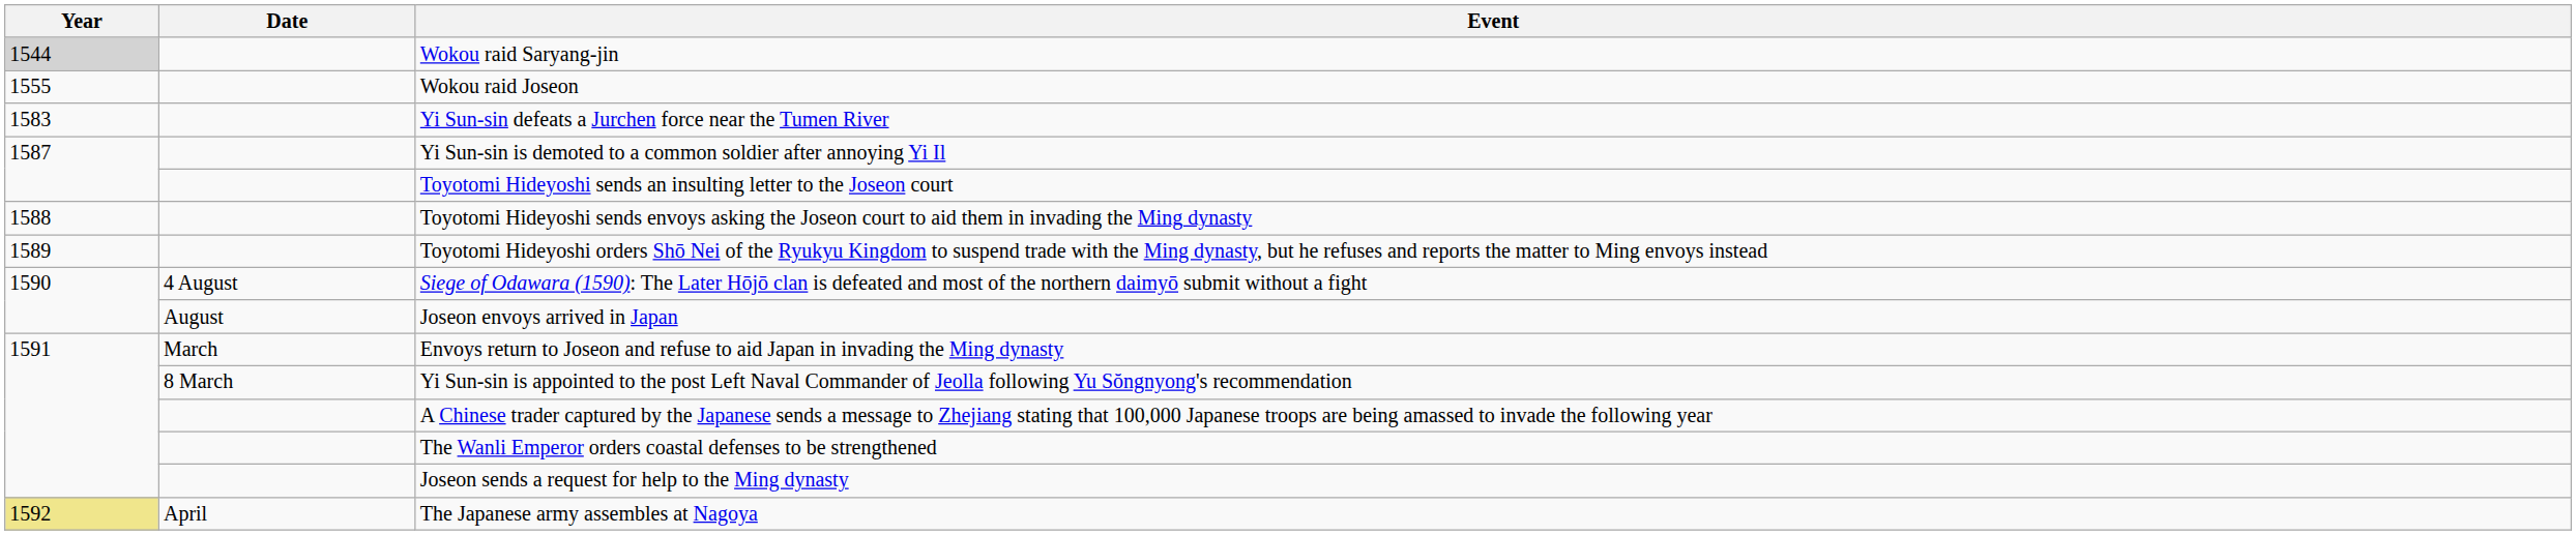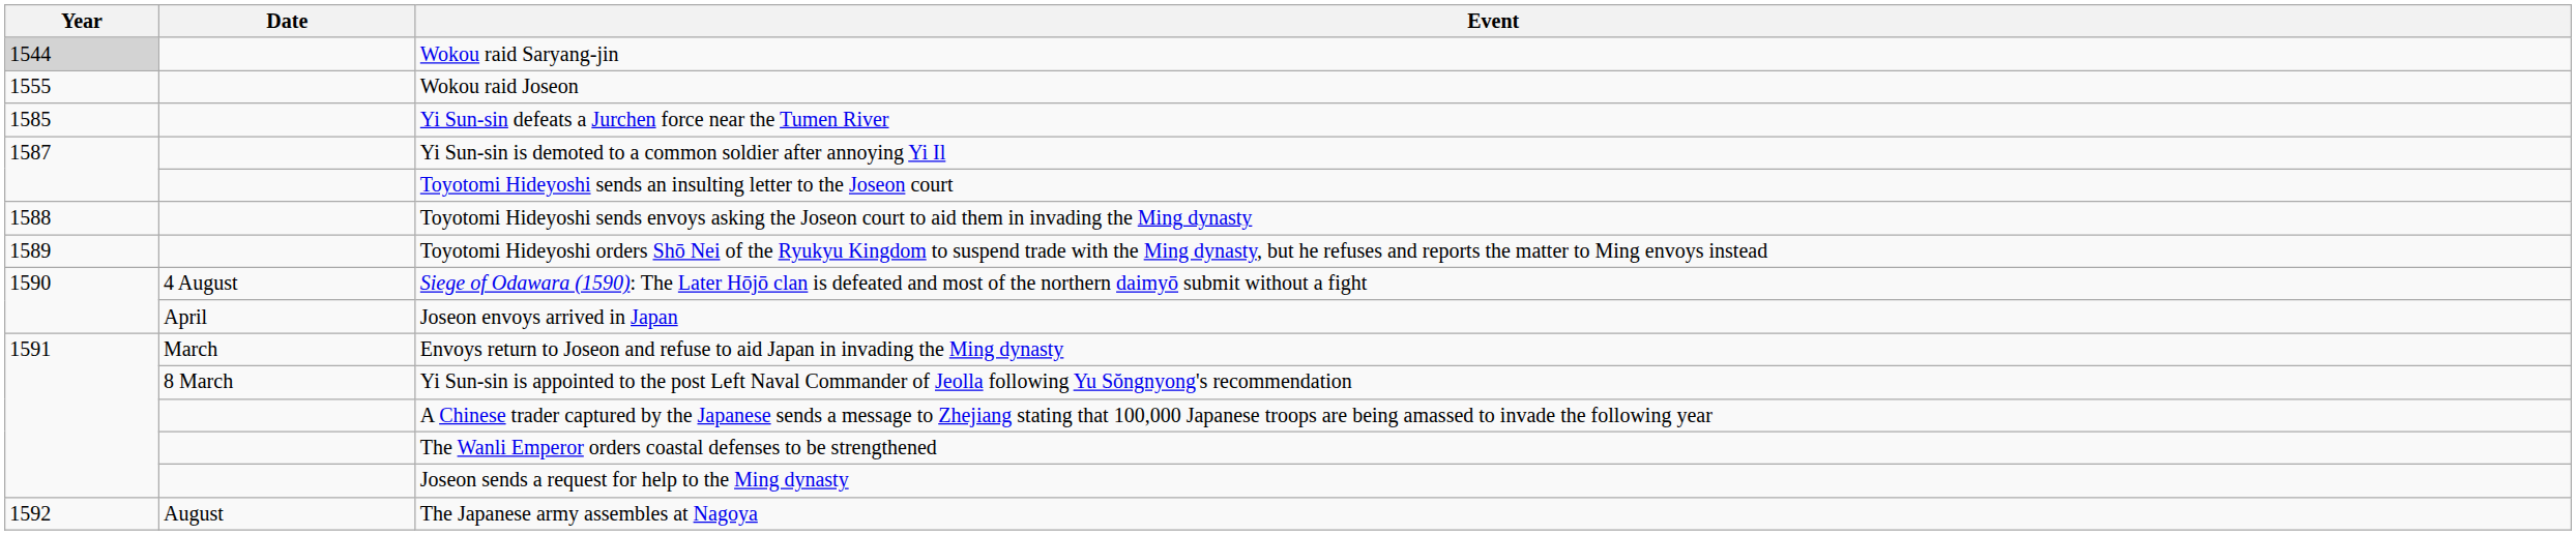Yi Sun-sin defeats a Jurchen force near the Tumen River | Year: 1583 -> 1585
Joseon envoys arrived in Japan | Date: August -> April
The Japanese army assembles at Nagoya | Year: khaki background -> no background
The Japanese army assembles at Nagoya | Date: April -> August
